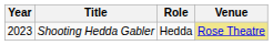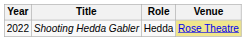Shooting Hedda Gabler | Year: 2023 -> 2022
